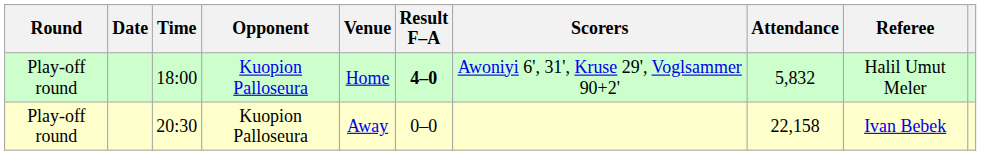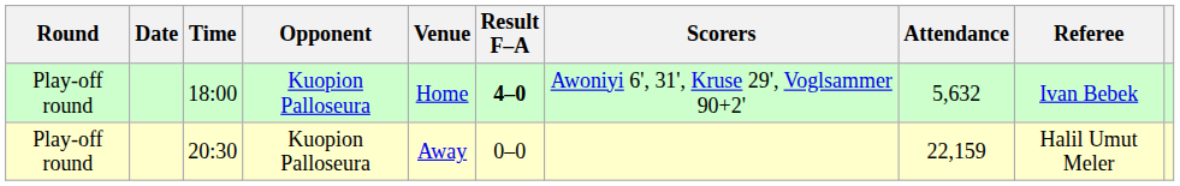18:00 | Attendance: 5,832 -> 5,632
18:00 | Referee: Halil Umut Meler -> Ivan Bebek
20:30 | Attendance: 22,158 -> 22,159
20:30 | Referee: Ivan Bebek -> Halil Umut Meler
